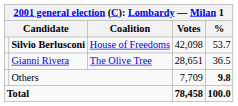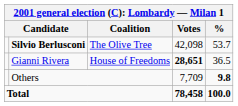Silvio Berlusconi | Coalition: House of Freedoms -> The Olive Tree
Gianni Rivera | Coalition: The Olive Tree -> House of Freedoms
Gianni Rivera | Votes: normal -> bold
